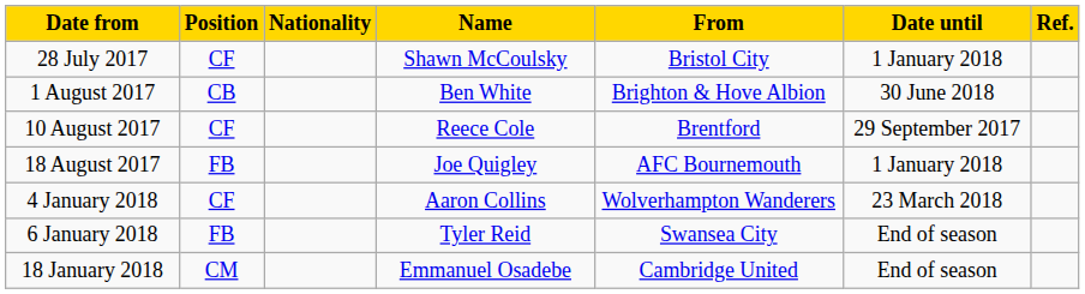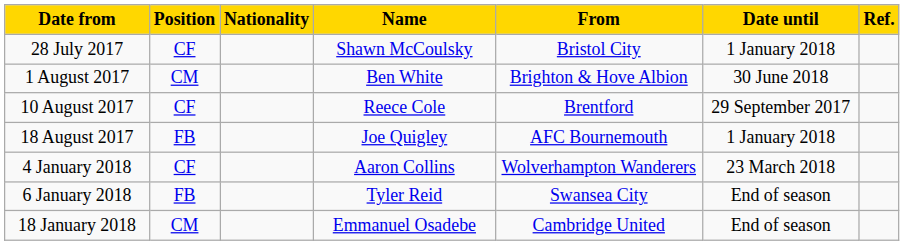1 August 2017 | Position: CB -> CM
